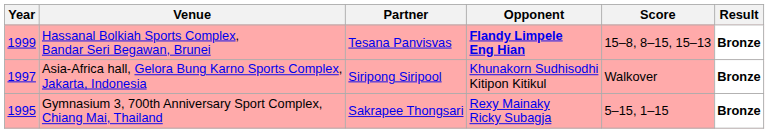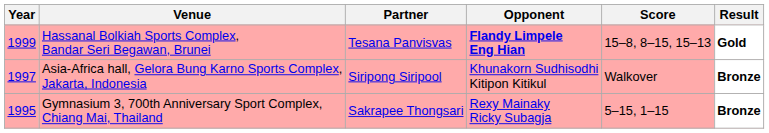Hassanal Bolkiah Sports Complex, Bandar Seri Begawan, Brunei | Result: Bronze -> Gold
